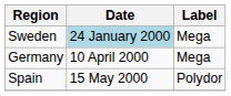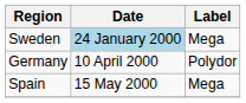Germany | Label: Mega -> Polydor
Spain | Label: Polydor -> Mega
